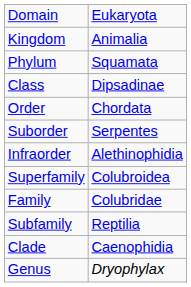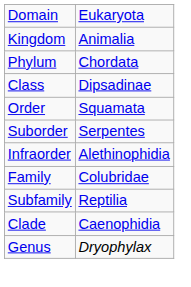Phylum | column 2: Squamata -> Chordata
Order | column 2: Chordata -> Squamata
- row: Superfamily | Colubroidea
